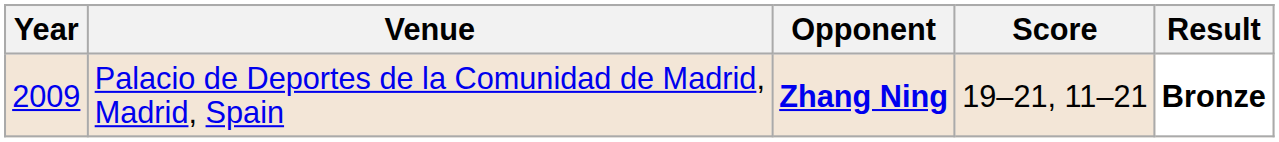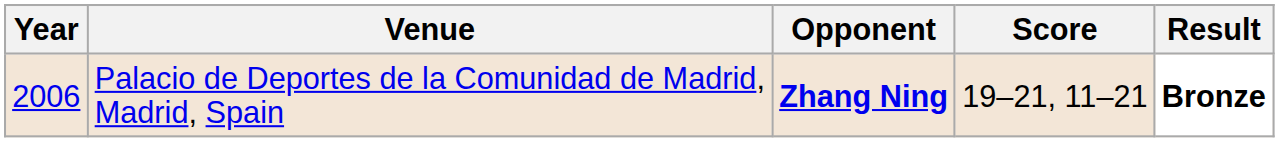Palacio de Deportes de la Comunidad de Madrid, Madrid, Spain | Year: 2009 -> 2006
